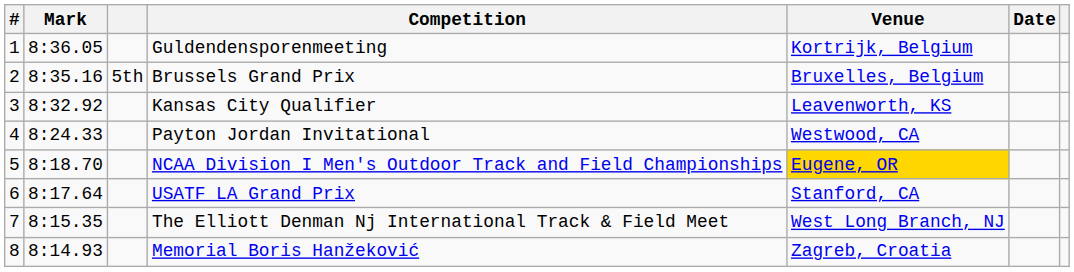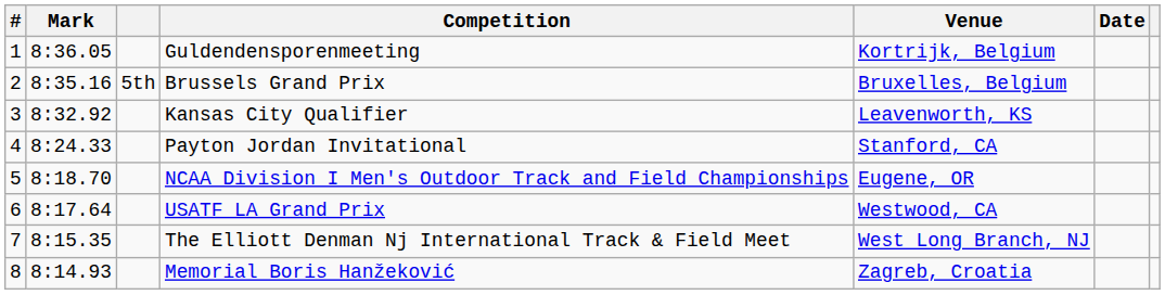Payton Jordan Invitational | Venue: Westwood, CA -> Stanford, CA
NCAA Division I Men's Outdoor Track and Field Championships | Venue: gold background -> no background
USATF LA Grand Prix | Venue: Stanford, CA -> Westwood, CA
